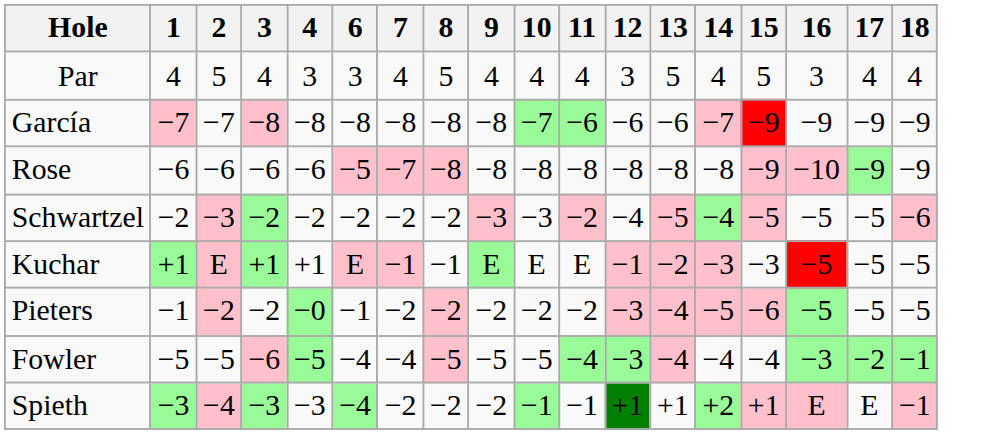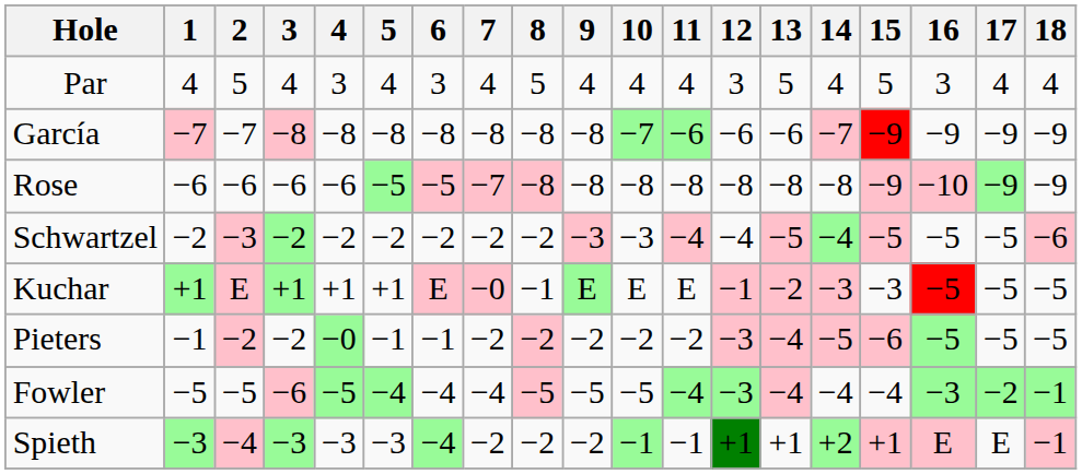+ column: 5 | 4 | −8 | −5 | −2 | +1 | −1 | −4 | −3
Schwartzel | 11: −2 -> −4
Kuchar | 7: −1 -> −0
